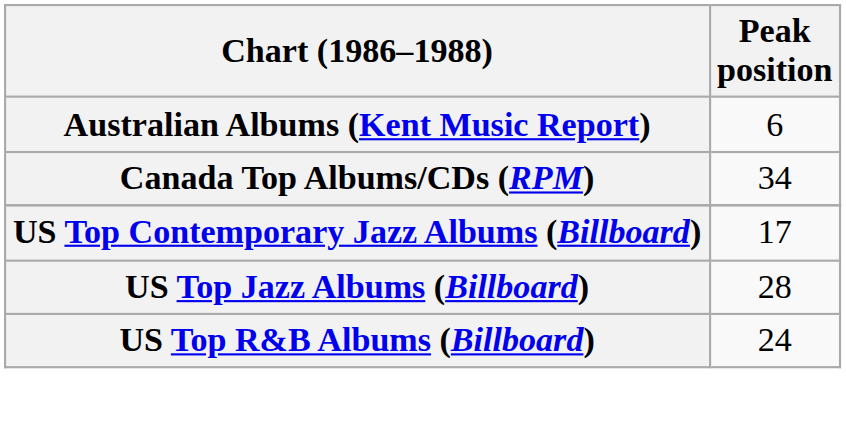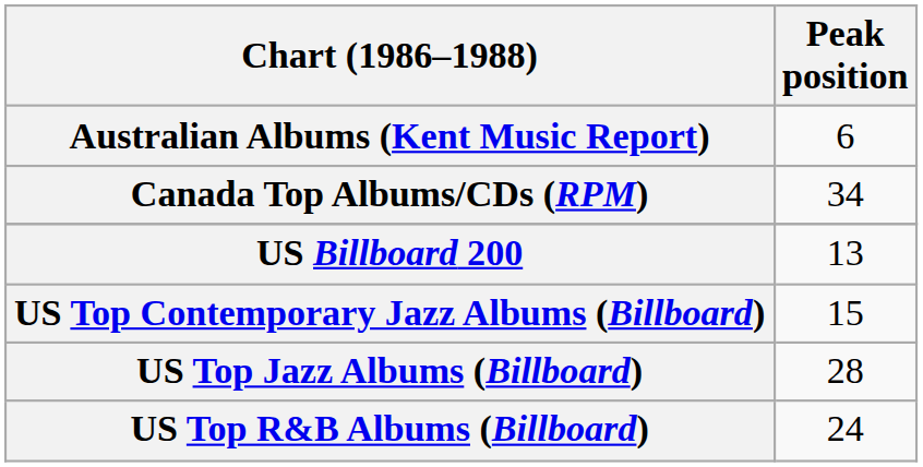+ row: US Billboard 200 | 13
US Top Contemporary Jazz Albums (Billboard) | Peak position: 17 -> 15
